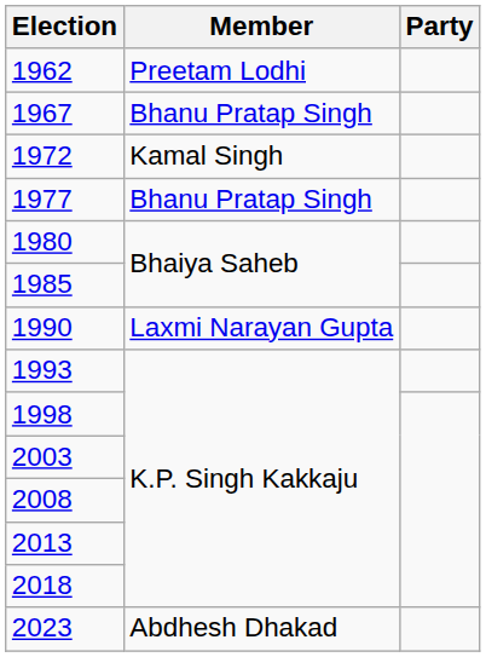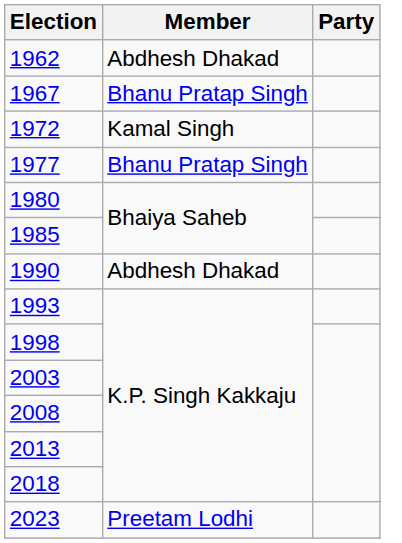1962 | Member: Preetam Lodhi -> Abdhesh Dhakad
1990 | Member: Laxmi Narayan Gupta -> Abdhesh Dhakad
2023 | Member: Abdhesh Dhakad -> Preetam Lodhi
